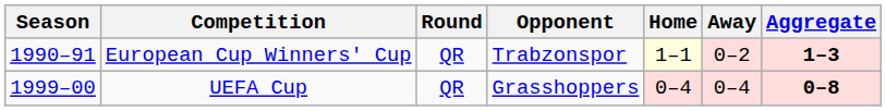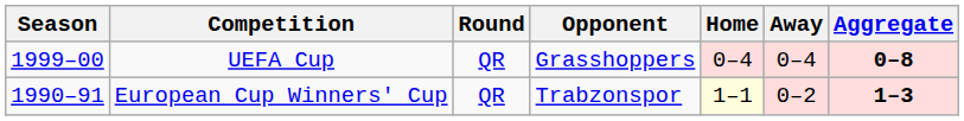rows swapped: European Cup Winners' Cup <-> UEFA Cup
